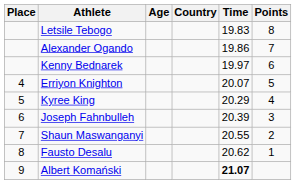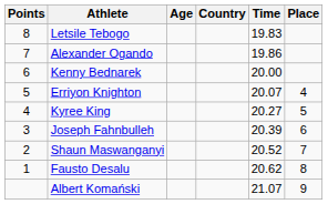columns swapped: Place <-> Points
Kenny Bednarek | Time: 19.97 -> 20.00
Kyree King | Time: 20.29 -> 20.27
Shaun Maswanganyi | Time: 20.55 -> 20.52
Albert Komański | Time: bold -> normal
